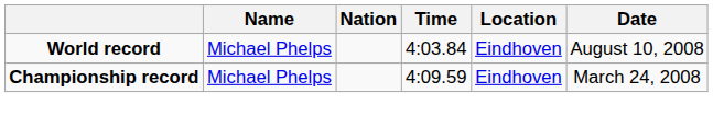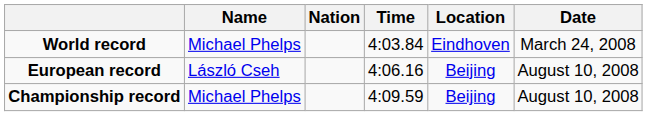World record | Date: August 10, 2008 -> March 24, 2008
+ row: European record | László Cseh | 4:06.16 | Beijing | August 10, 2008
Championship record | Location: Eindhoven -> Beijing
Championship record | Date: March 24, 2008 -> August 10, 2008
